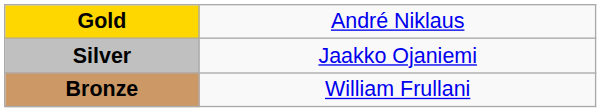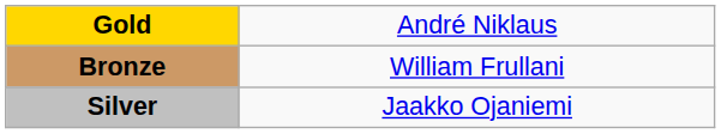rows swapped: Silver <-> Bronze
